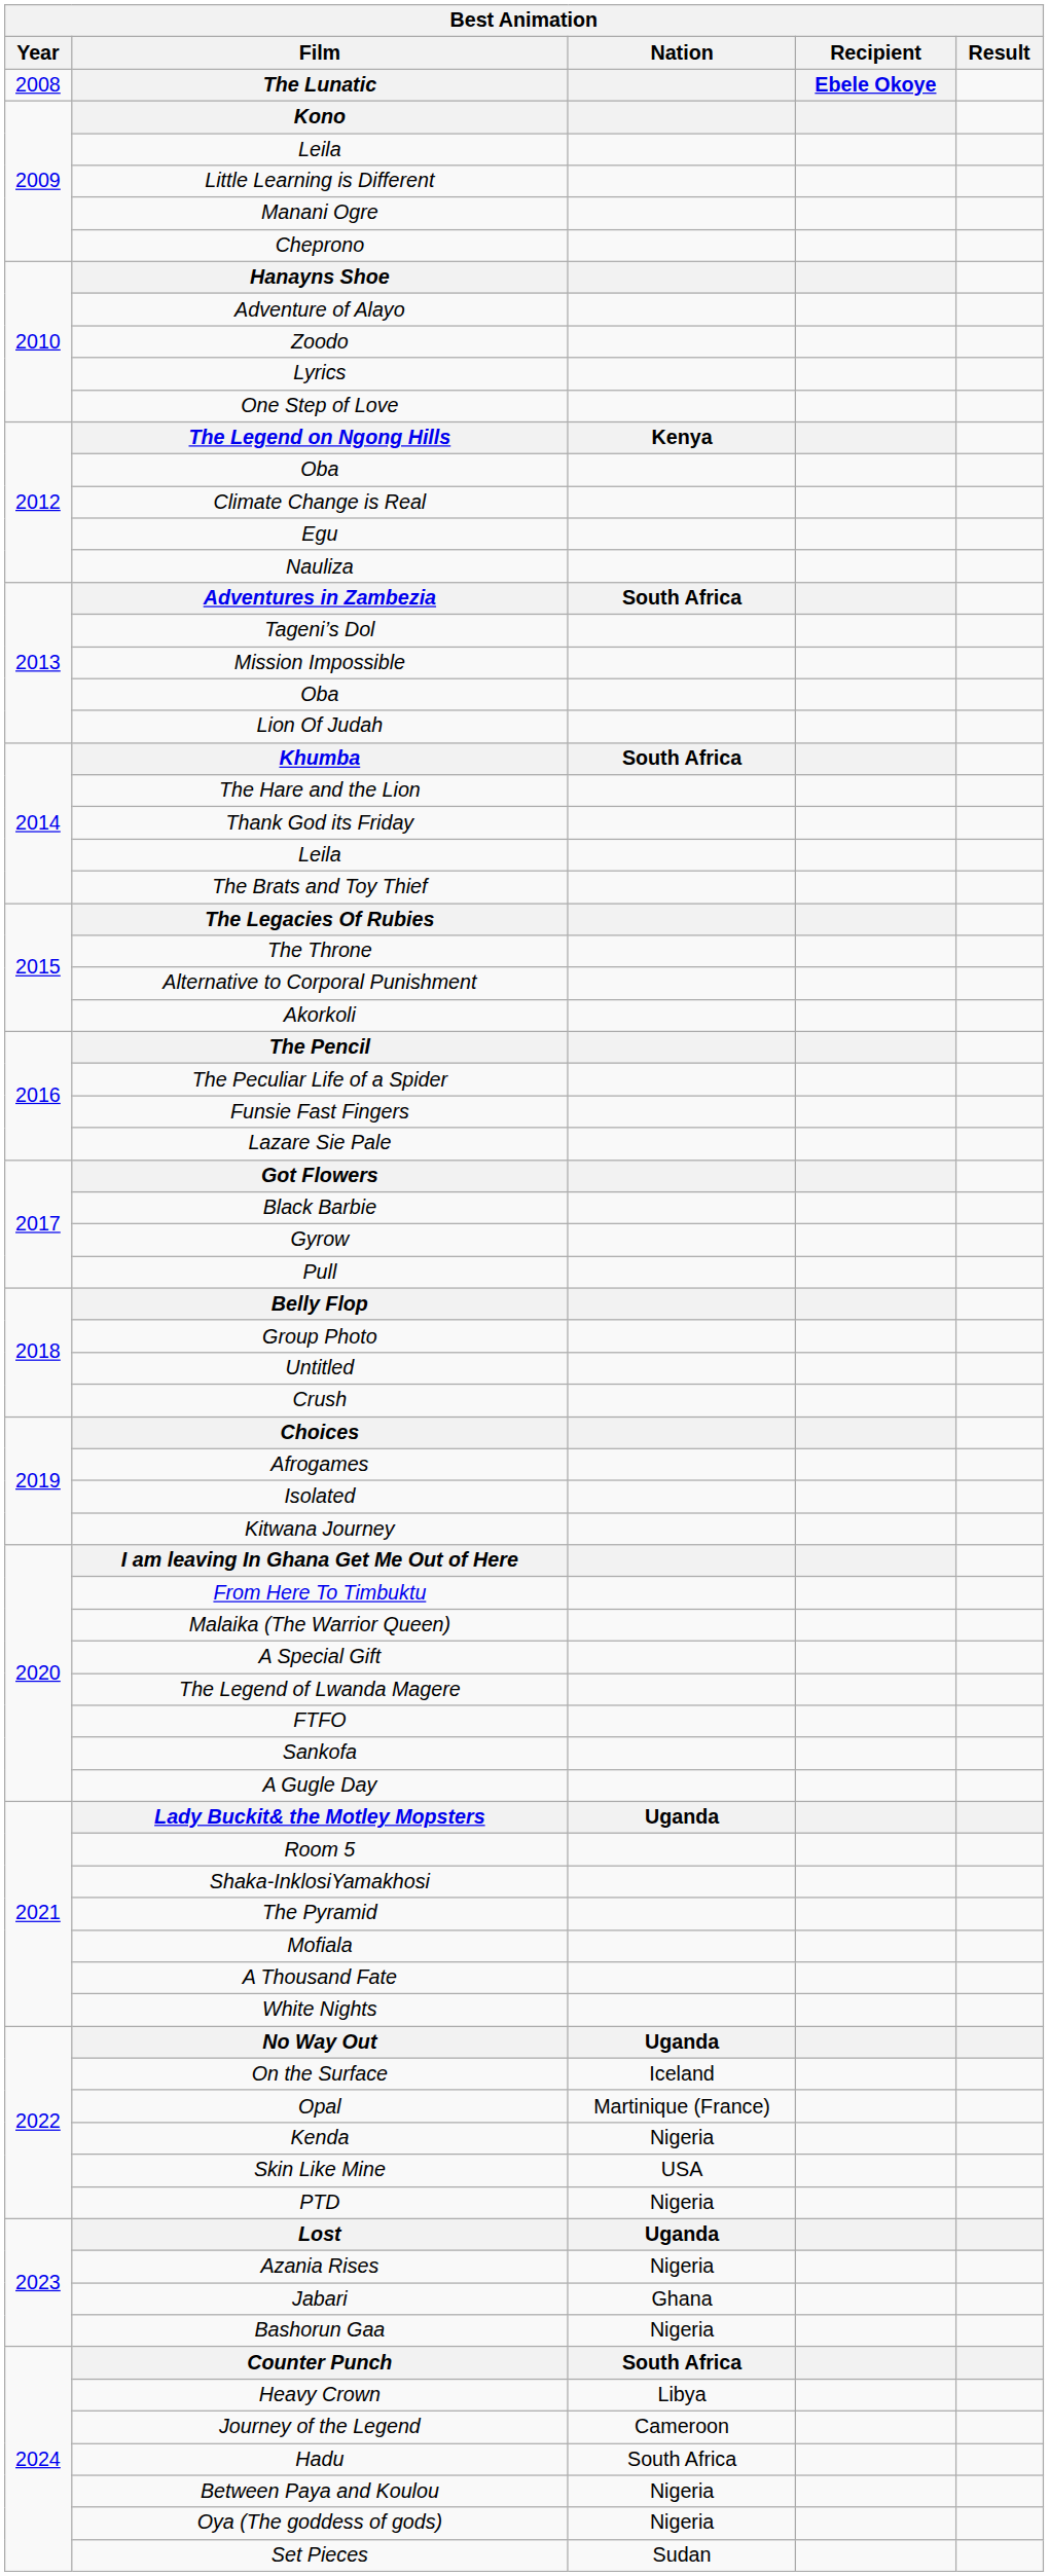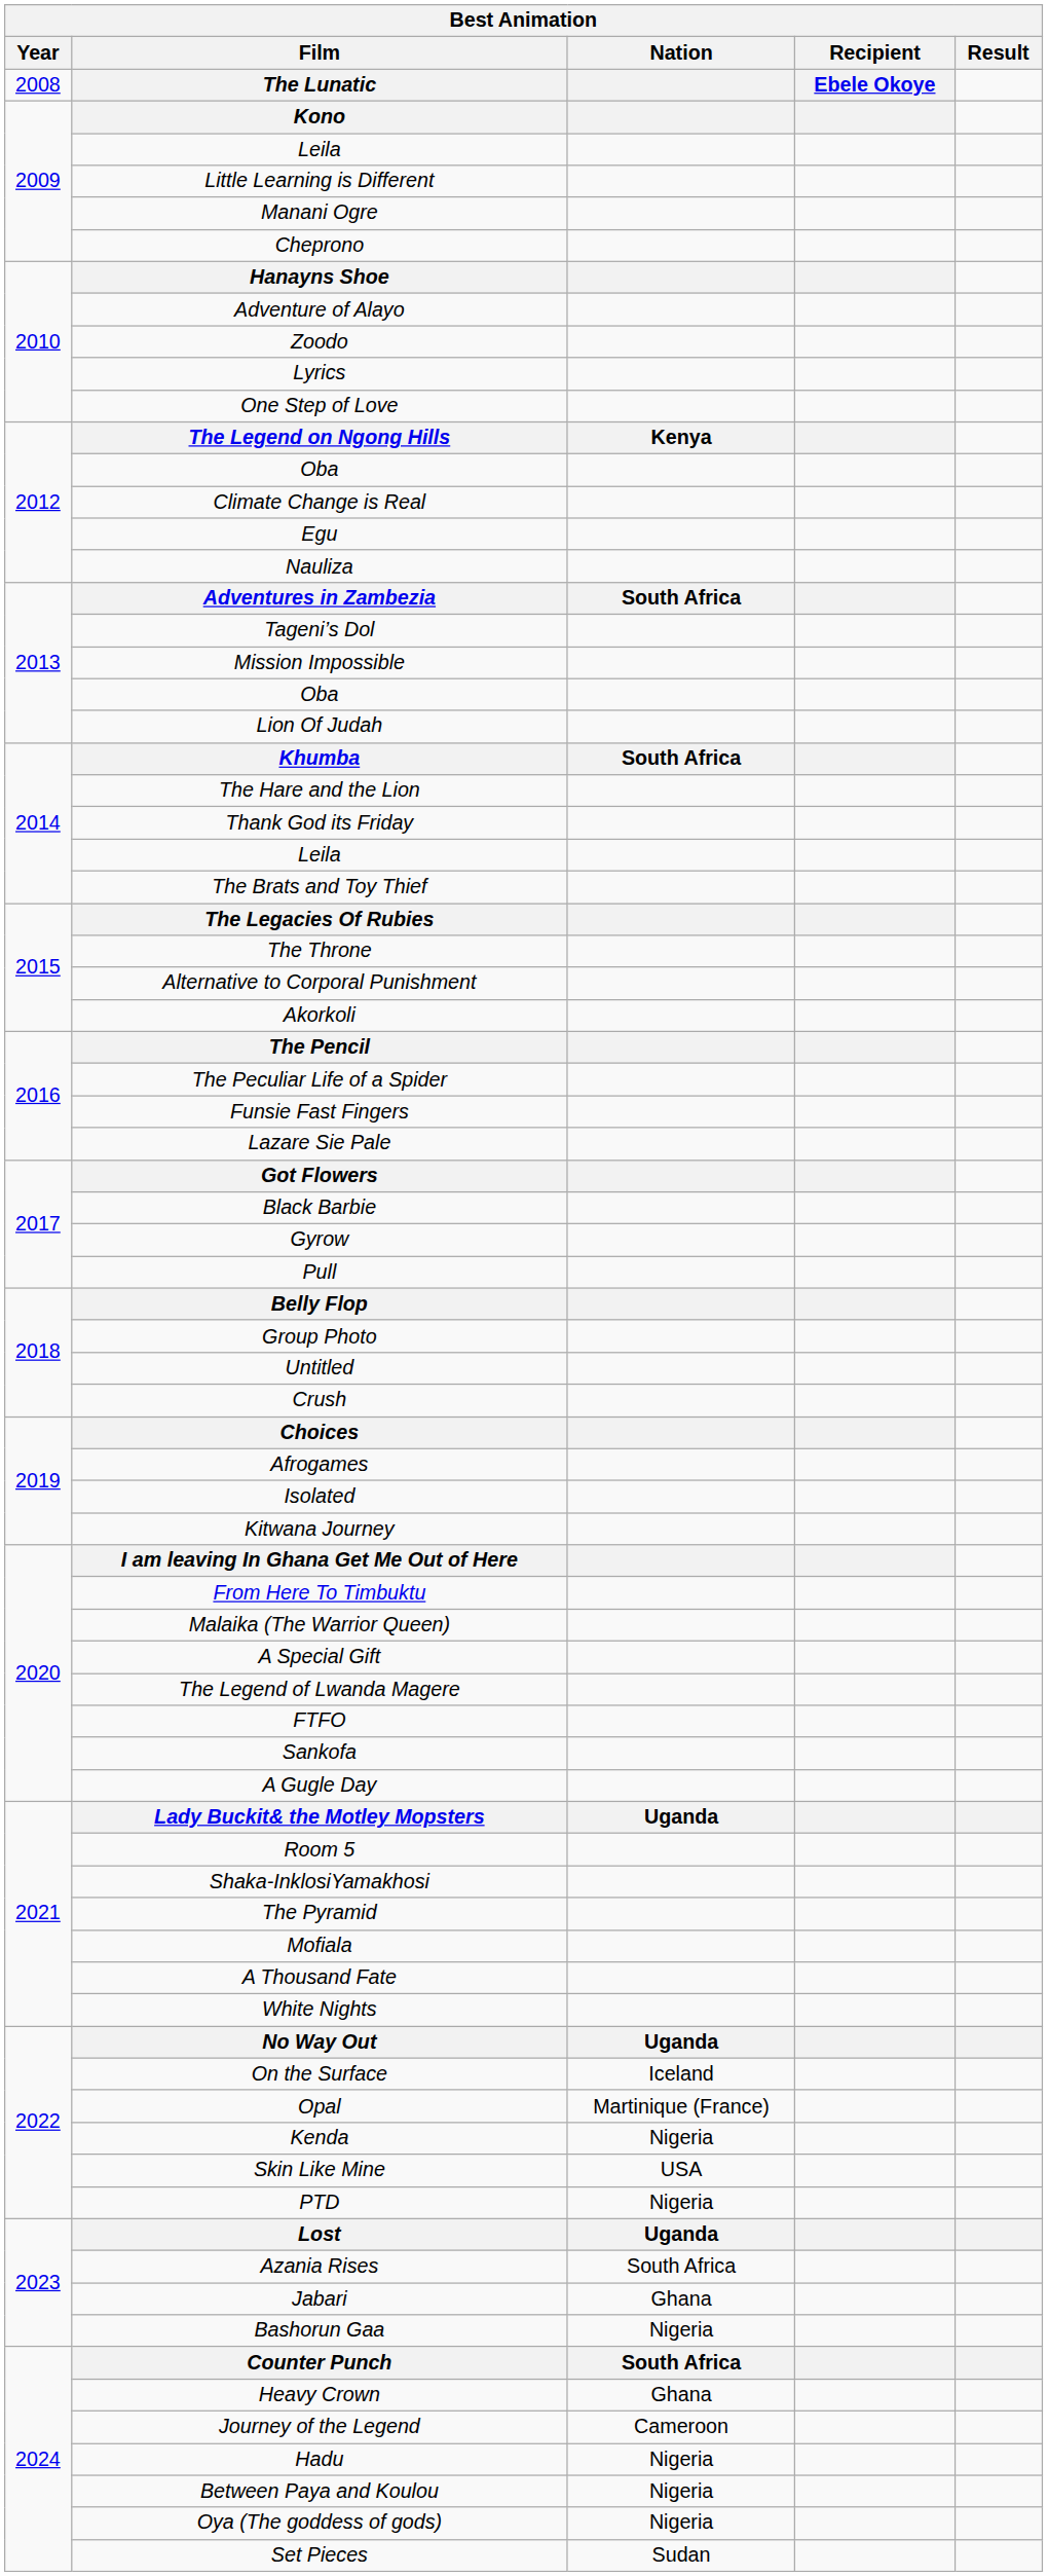Azania Rises | Nation: Nigeria -> South Africa
Heavy Crown | Nation: Libya -> Ghana
Hadu | Nation: South Africa -> Nigeria
